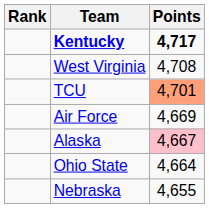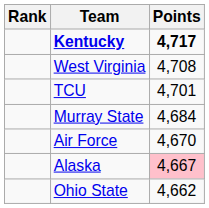TCU | Points: lightsalmon background -> no background
+ row: Murray State | 4,684
Air Force | Points: 4,669 -> 4,670
Ohio State | Points: 4,664 -> 4,662
- row: Nebraska | 4,655
